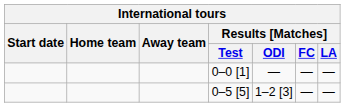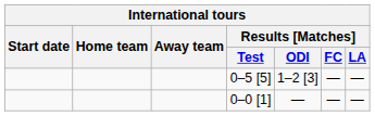rows swapped: 0–5 [5] <-> 0–0 [1]
